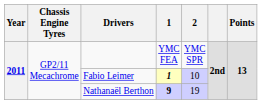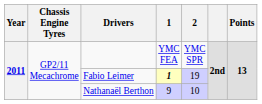Fabio Leimer | 2: 10 -> 19
Nathanaël Berthon | 1: bold -> normal
Nathanaël Berthon | 2: 19 -> 10
